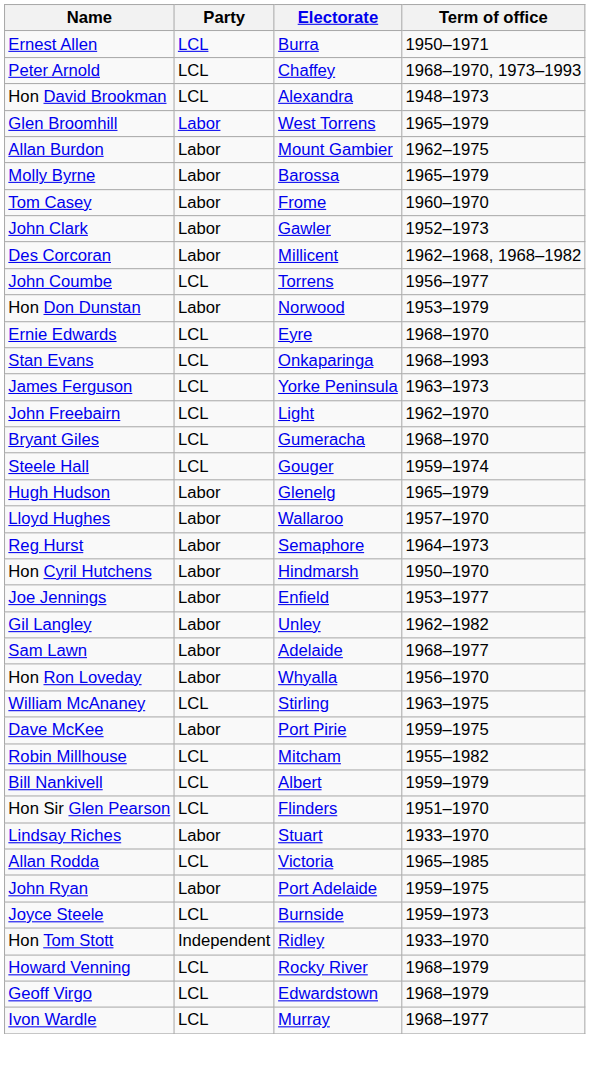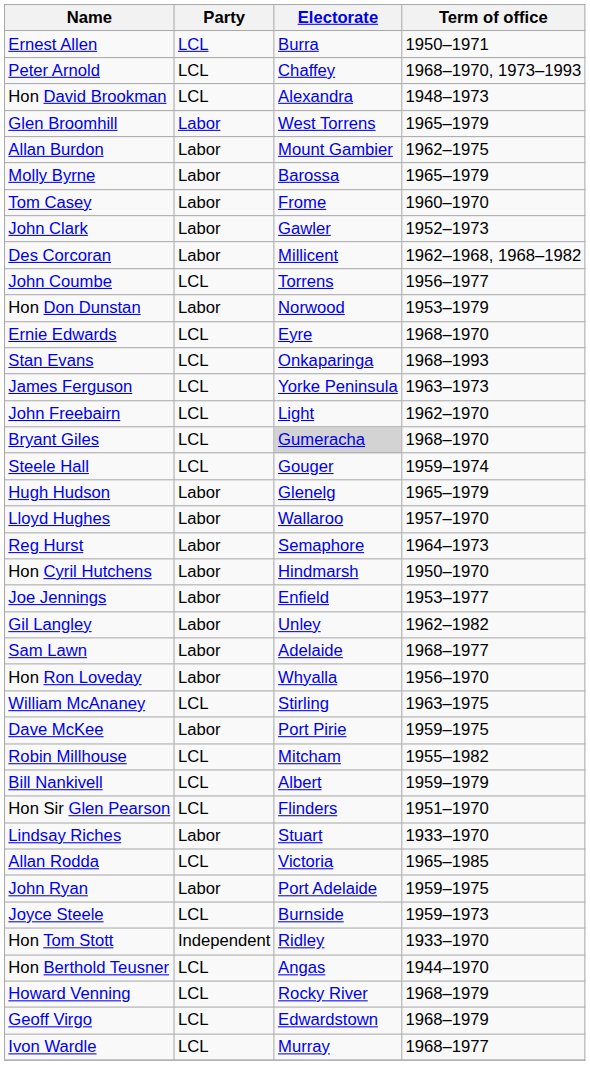Bryant Giles | Electorate: no background -> lightgrey background
+ row: Hon Berthold Teusner | LCL | Angas | 1944–1970
